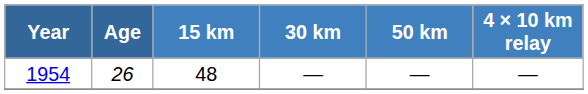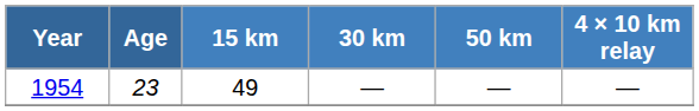1954 | Age: 26 -> 23
1954 | 15 km: 48 -> 49
